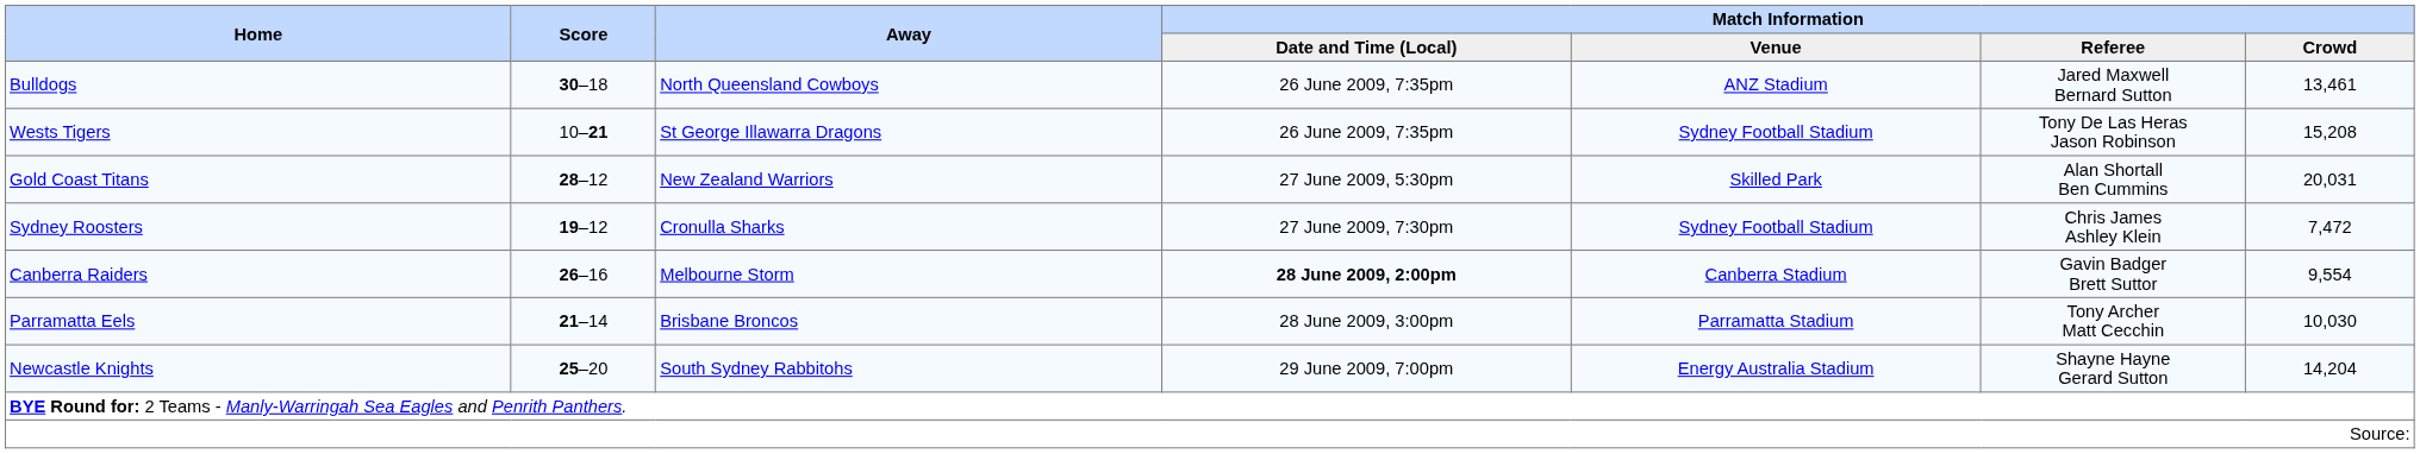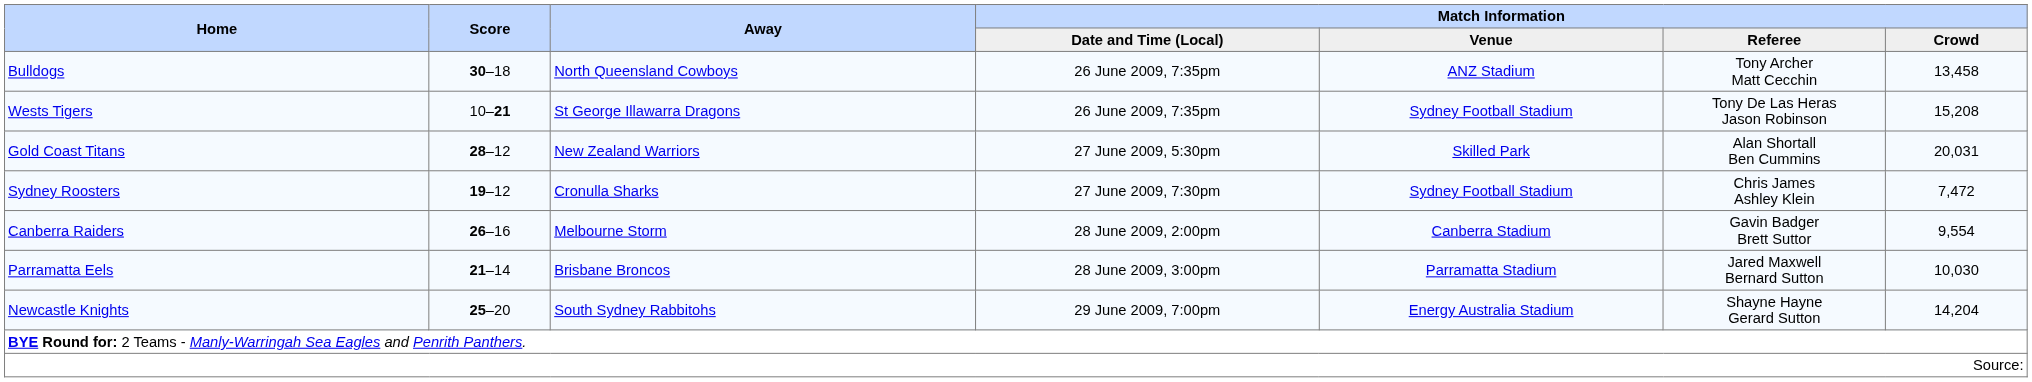Bulldogs | Match Information / Referee: Jared Maxwell Bernard Sutton -> Tony Archer Matt Cecchin
Bulldogs | Match Information / Crowd: 13,461 -> 13,458
Canberra Raiders | Match Information / Date and Time (Local): bold -> normal
Parramatta Eels | Match Information / Referee: Tony Archer Matt Cecchin -> Jared Maxwell Bernard Sutton
